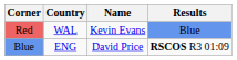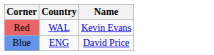- column: Results | Blue | RSCOS R3 01:09
